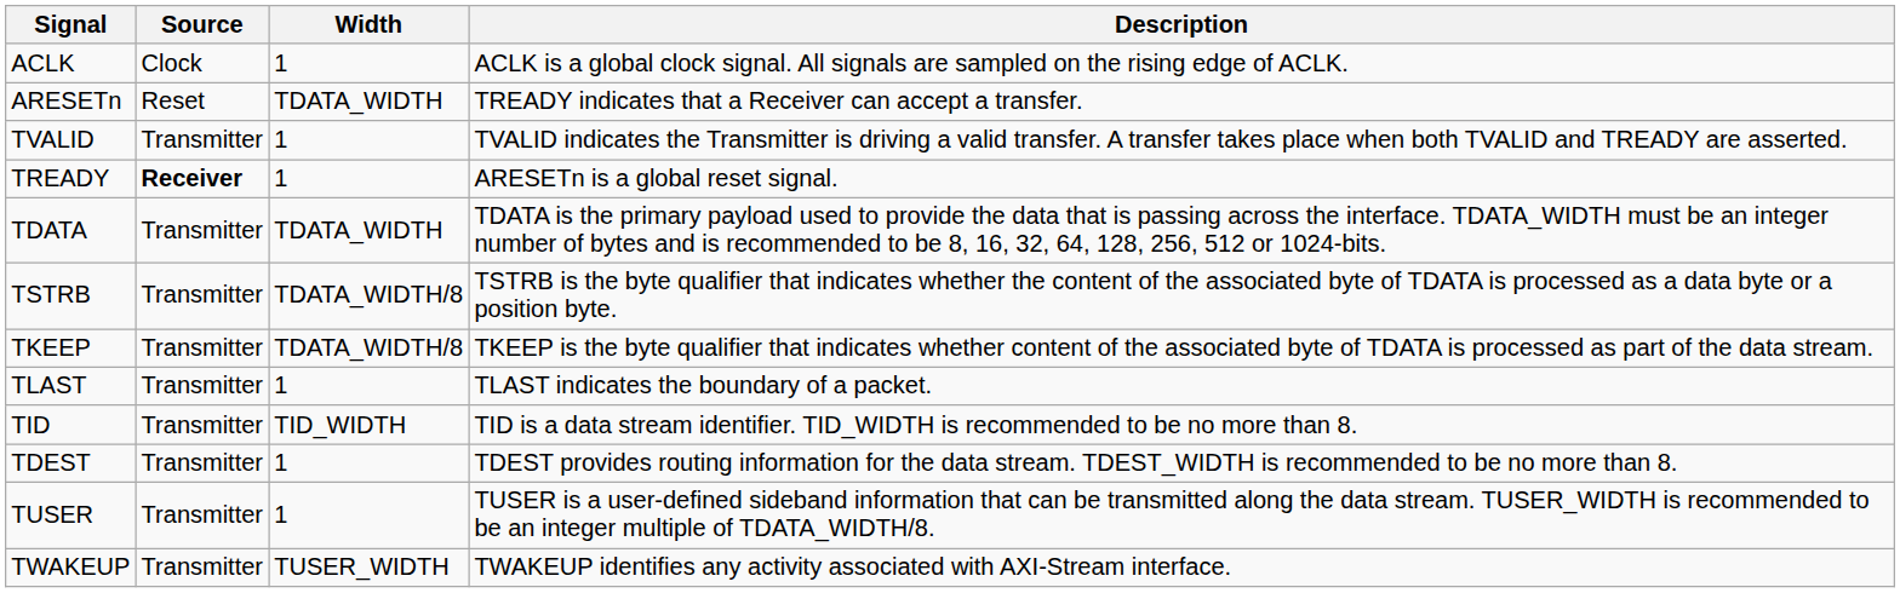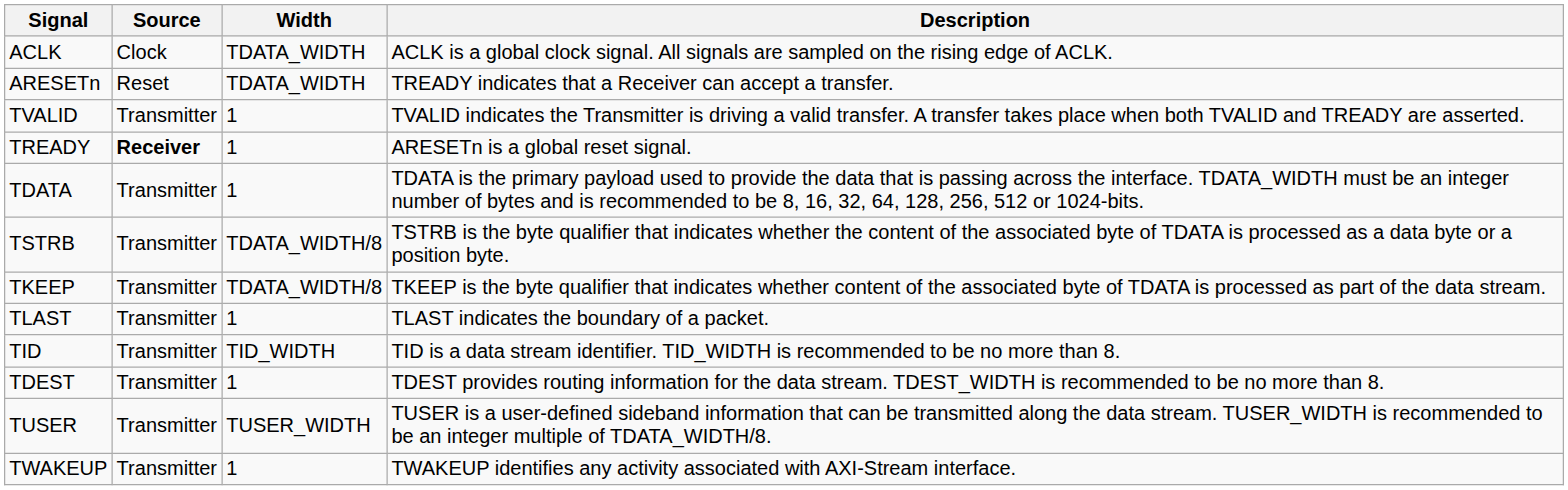ACLK | Width: 1 -> TDATA_WIDTH
TDATA | Width: TDATA_WIDTH -> 1
TUSER | Width: 1 -> TUSER_WIDTH
TWAKEUP | Width: TUSER_WIDTH -> 1
